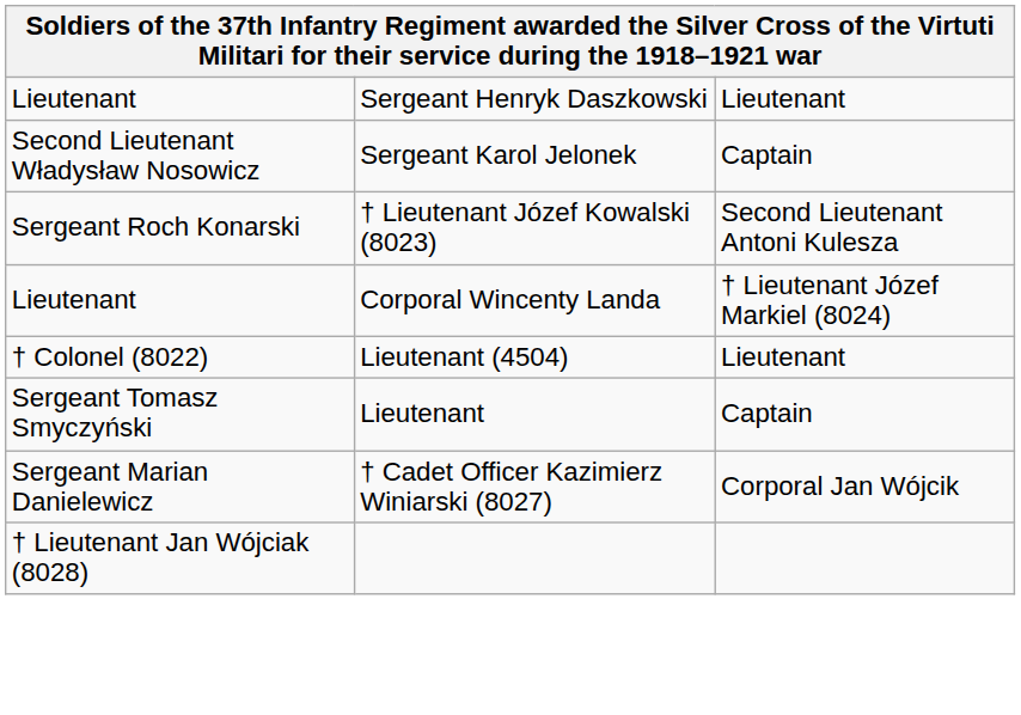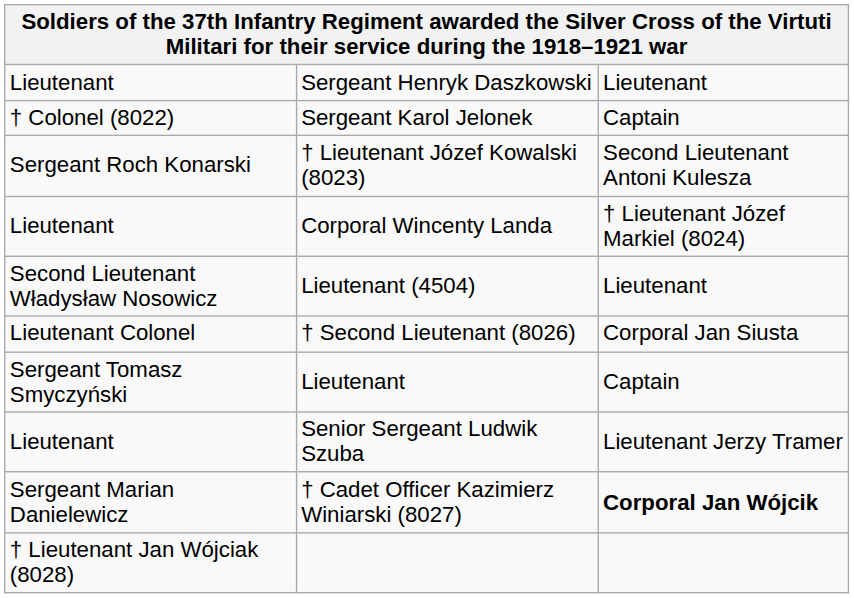Sergeant Karol Jelonek | column 1: Second Lieutenant Władysław Nosowicz -> † Colonel (8022)
Lieutenant (4504) | column 1: † Colonel (8022) -> Second Lieutenant Władysław Nosowicz
+ row: Lieutenant Colonel | † Second Lieutenant (8026) | Corporal Jan Siusta
+ row: Lieutenant | Senior Sergeant Ludwik Szuba | Lieutenant Jerzy Tramer
† Cadet Officer Kazimierz Winiarski (8027) | column 3: normal -> bold
